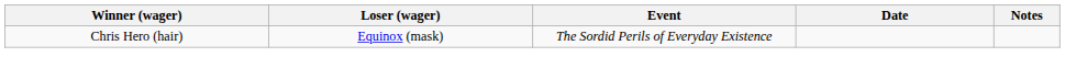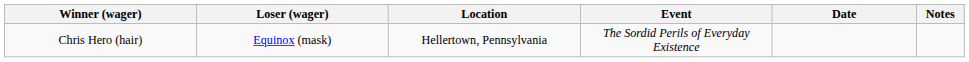+ column: Location | Hellertown, Pennsylvania
